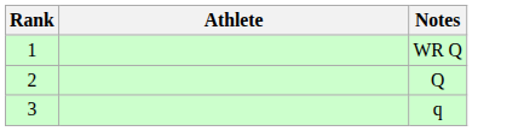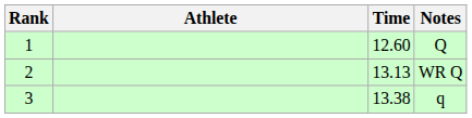+ column: Time | 12.60 | 13.13 | 13.38
1 | Notes: WR Q -> Q
2 | Notes: Q -> WR Q
